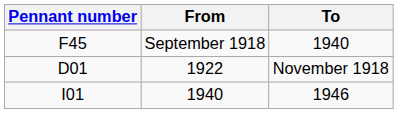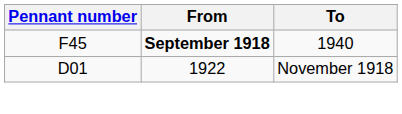F45 | From: normal -> bold
- row: I01 | 1940 | 1946
